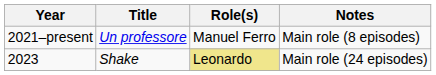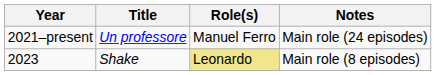2021–present | Notes: Main role (8 episodes) -> Main role (24 episodes)
2023 | Notes: Main role (24 episodes) -> Main role (8 episodes)
